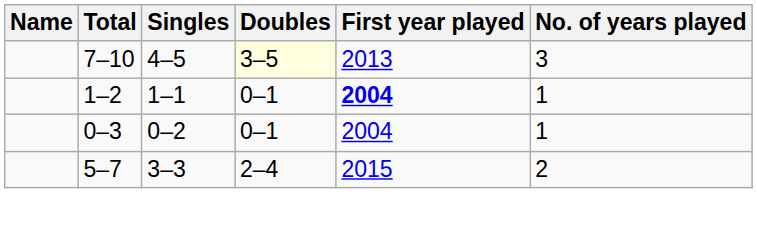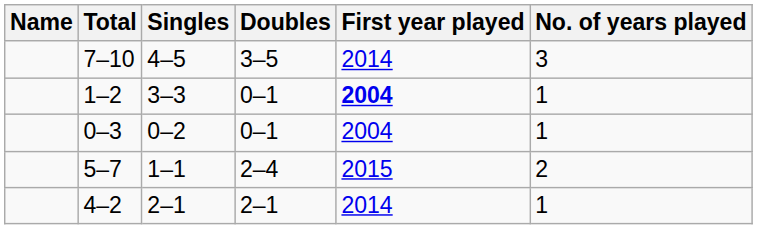7–10 | Doubles: lightyellow background -> no background
7–10 | First year played: 2013 -> 2014
1–2 | Singles: 1–1 -> 3–3
5–7 | Singles: 3–3 -> 1–1
+ row: 4–2 | 2–1 | 2–1 | 2014 | 1
